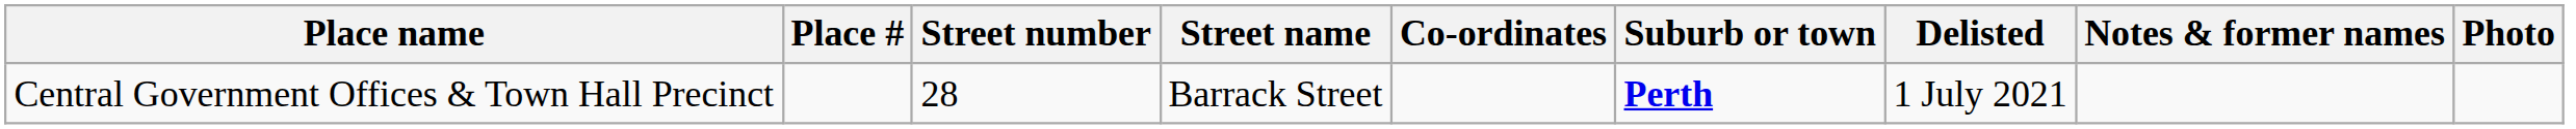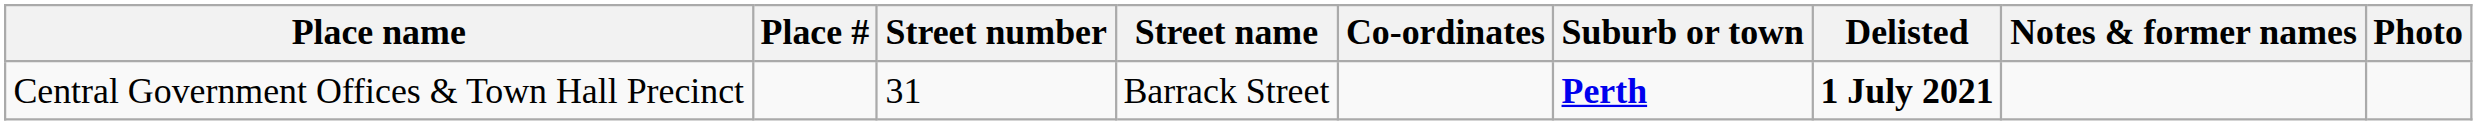Central Government Offices & Town Hall Precinct | Street number: 28 -> 31
Central Government Offices & Town Hall Precinct | Delisted: normal -> bold
